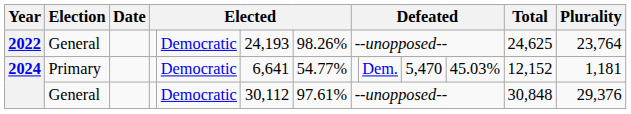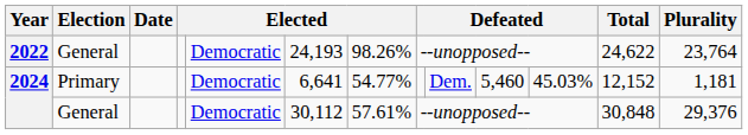2022 | Total: 24,625 -> 24,622
2024 / Primary | column 10: 5,470 -> 5,460
2024 / General | column 7: 97.61% -> 57.61%
